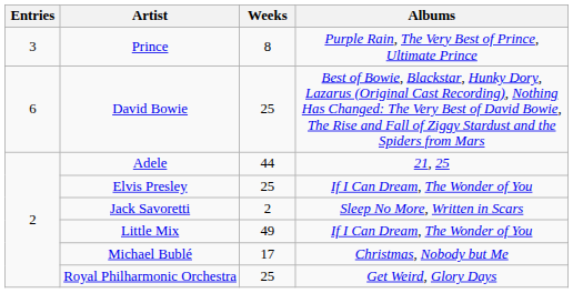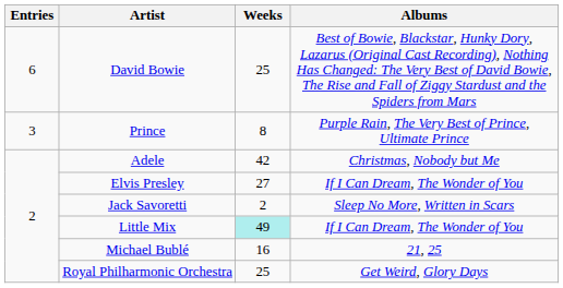rows swapped: David Bowie <-> Prince
Adele | Weeks: 44 -> 42
Adele | Albums: 21, 25 -> Christmas, Nobody but Me
Elvis Presley | Weeks: 25 -> 27
Little Mix | Weeks: no background -> paleturquoise background
Michael Bublé | Weeks: 17 -> 16
Michael Bublé | Albums: Christmas, Nobody but Me -> 21, 25
